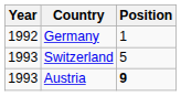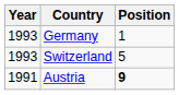Germany | Year: 1992 -> 1993
Austria | Year: 1993 -> 1991
